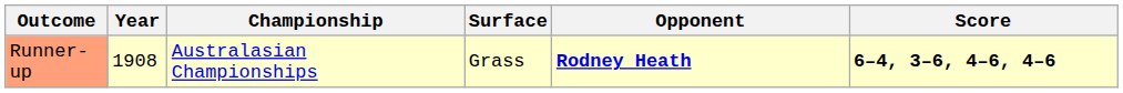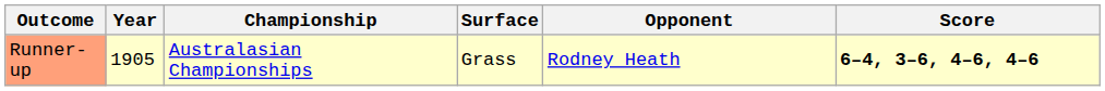Runner-up | Year: 1908 -> 1905
Runner-up | Opponent: bold -> normal
